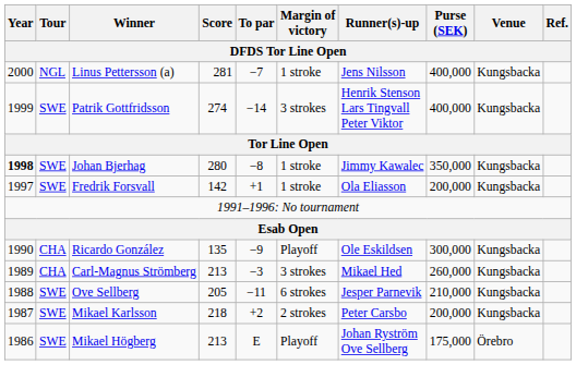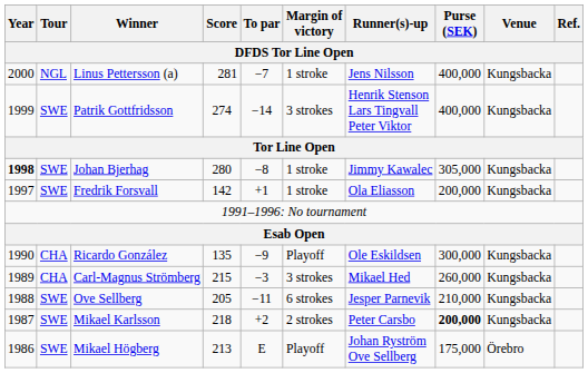Johan Bjerhag | Purse (SEK): 350,000 -> 305,000
Carl-Magnus Strömberg | Score: 213 -> 215
Mikael Karlsson | Purse (SEK): normal -> bold
